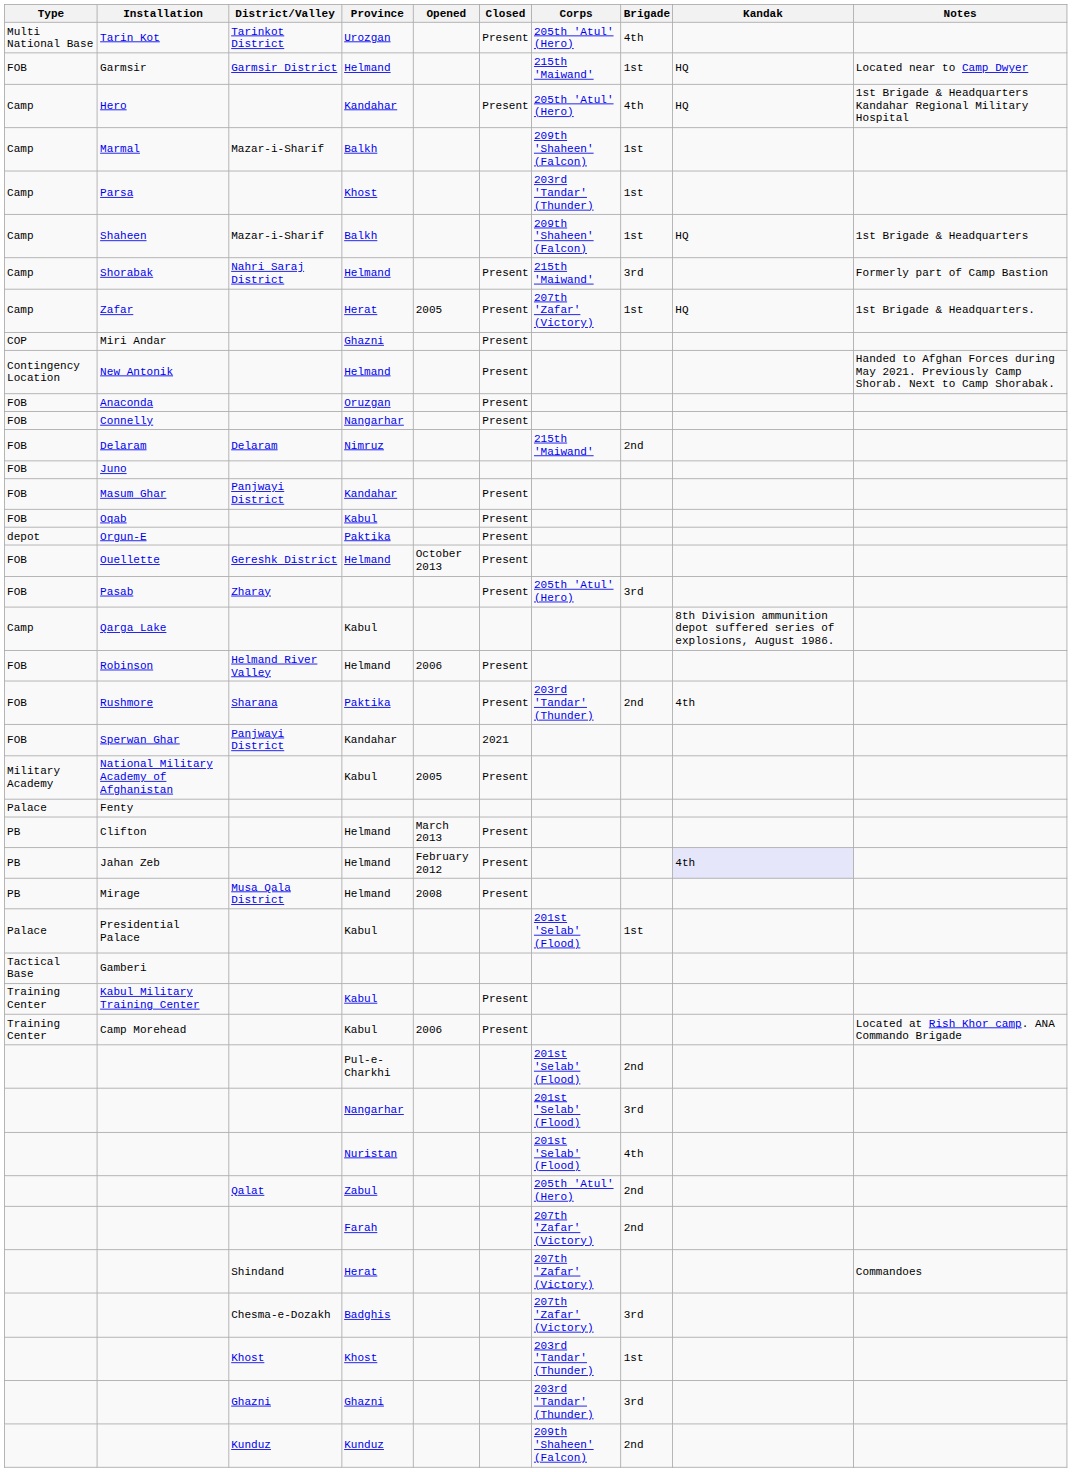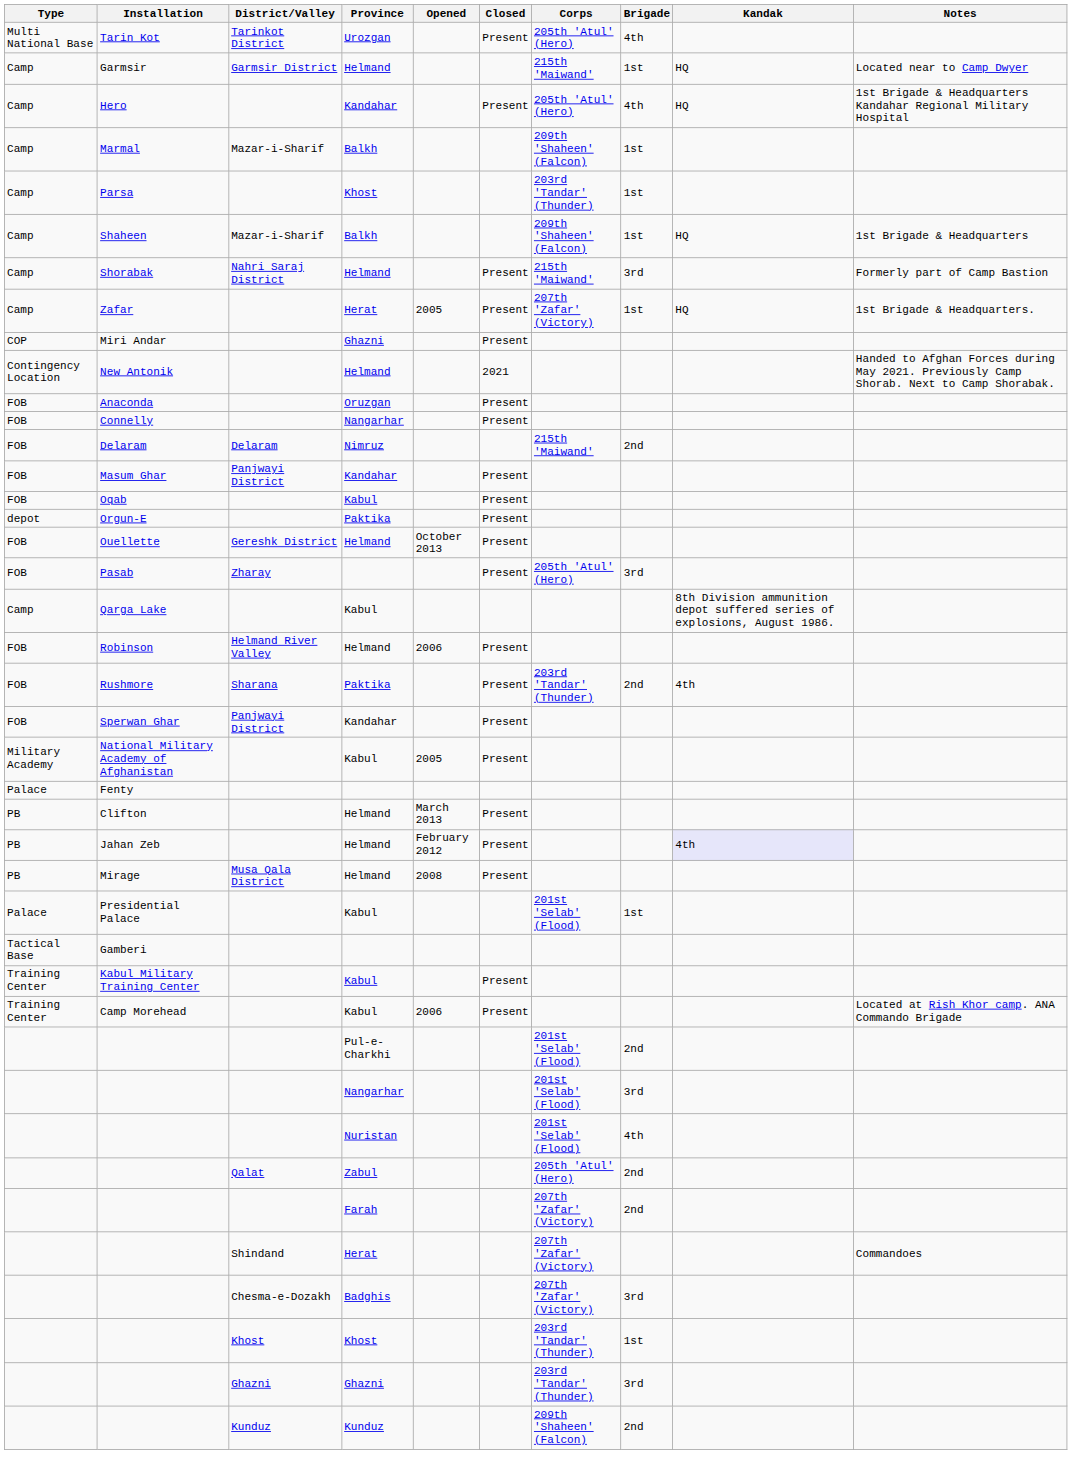Garmsir | Type: FOB -> Camp
New Antonik | Closed: Present -> 2021
- row: FOB | Juno
Sperwan Ghar | Closed: 2021 -> Present
